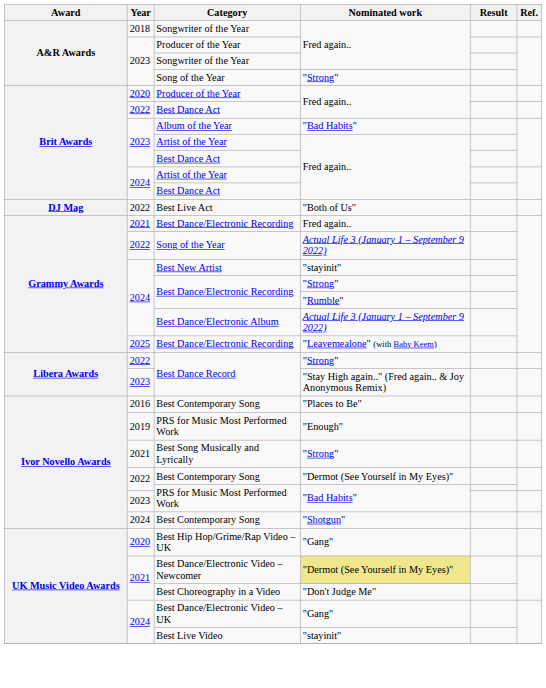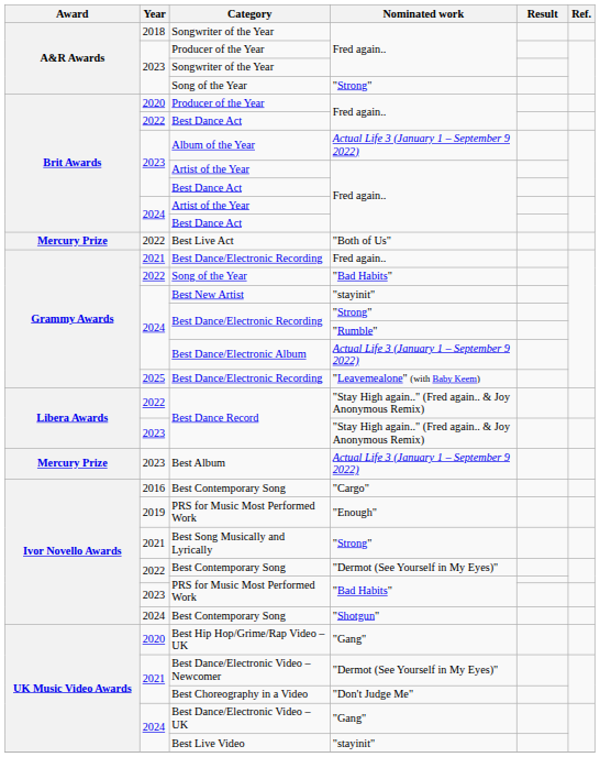Album of the Year | Nominated work: "Bad Habits" -> Actual Life 3 (January 1 – September 9 2022)
Best Live Act | Award: DJ Mag -> Mercury Prize
2022 / Song of the Year | Nominated work: Actual Life 3 (January 1 – September 9 2022) -> "Bad Habits"
2022 / Best Dance Record | Nominated work: "Strong" -> "Stay High again.." (Fred again.. & Joy Anonymous Remix)
+ row: Mercury Prize | 2023 | Best Album | Actual Life 3 (January 1 – September 9 2022)
2016 / Best Contemporary Song | Nominated work: "Places to Be" -> "Cargo"
Best Dance/Electronic Video – Newcomer | Nominated work: khaki background -> no background
